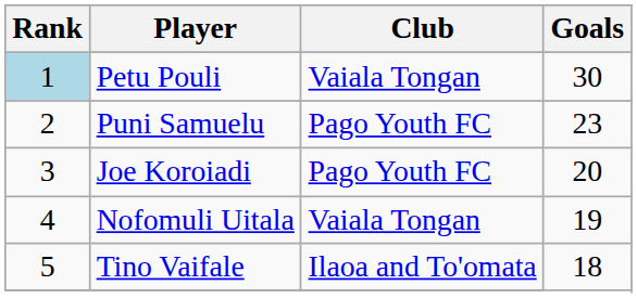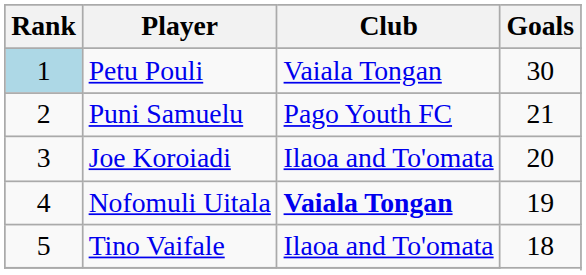Puni Samuelu | Goals: 23 -> 21
Joe Koroiadi | Club: Pago Youth FC -> Ilaoa and To'omata
Nofomuli Uitala | Club: normal -> bold
